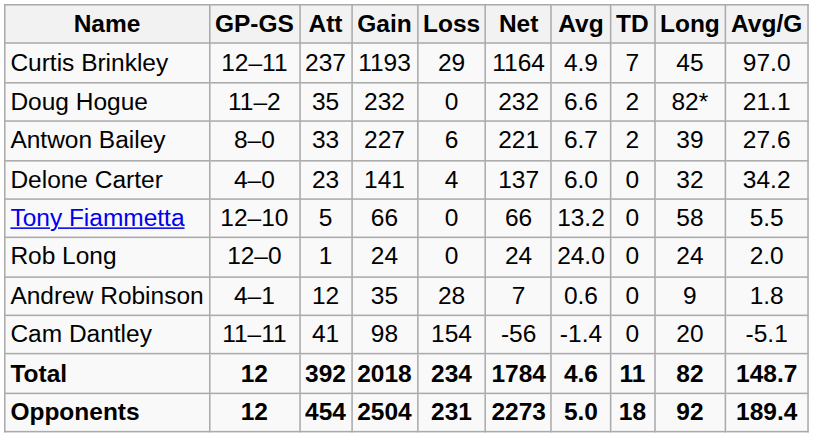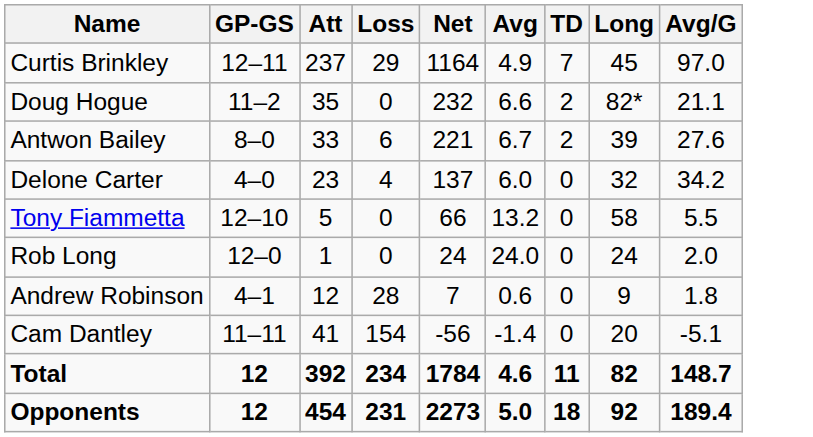- column: Gain | 1193 | 232 | 227 | 141 | 66 | 24 | 35 | 98 | 2018 | 2504
